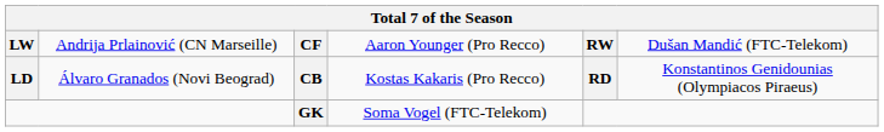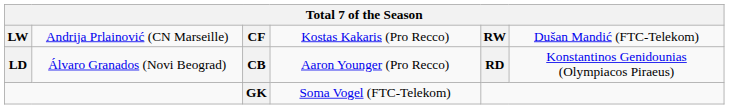CF | column 4: Aaron Younger (Pro Recco) -> Kostas Kakaris (Pro Recco)
CB | column 4: Kostas Kakaris (Pro Recco) -> Aaron Younger (Pro Recco)
